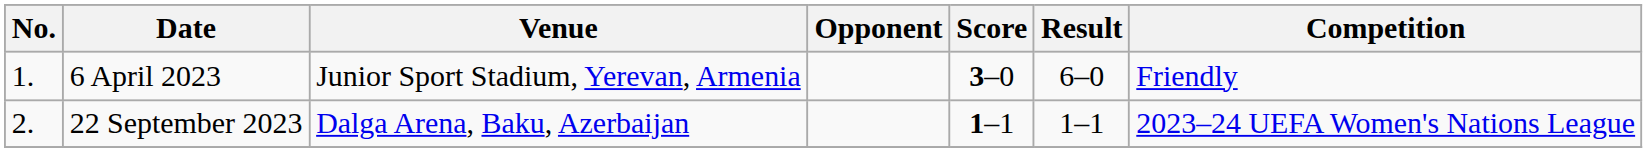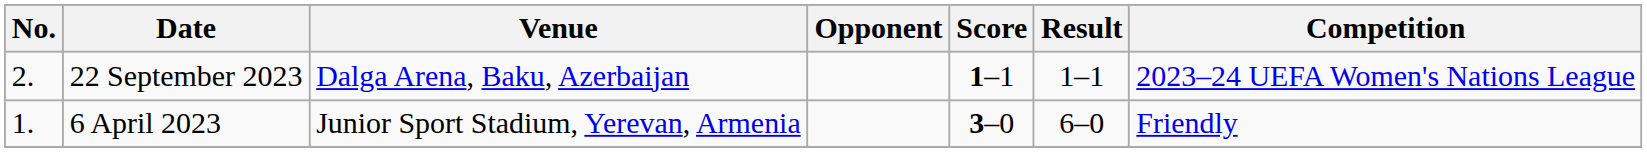rows swapped: 6 April 2023 <-> 22 September 2023
